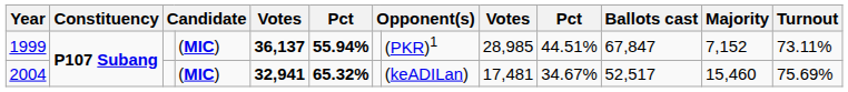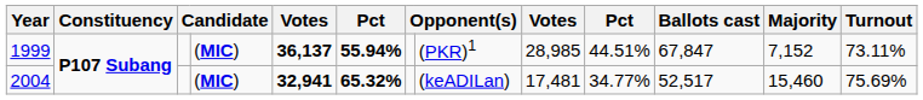2004 | column 10: 34.67% -> 34.77%
